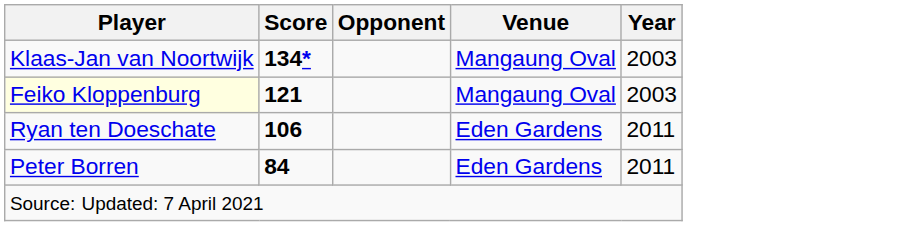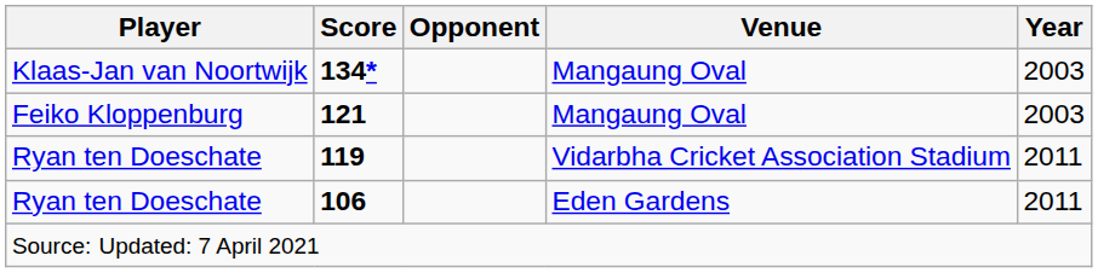121 | Player: lightyellow background -> no background
+ row: Ryan ten Doeschate | 119 | Vidarbha Cricket Association Stadium | 2011
- row: Peter Borren | 84 | Eden Gardens | 2011
